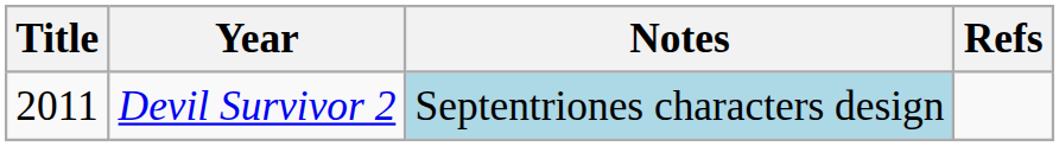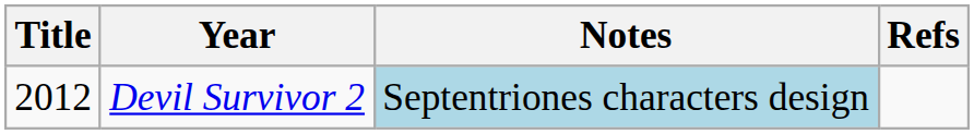Devil Survivor 2 | Title: 2011 -> 2012
